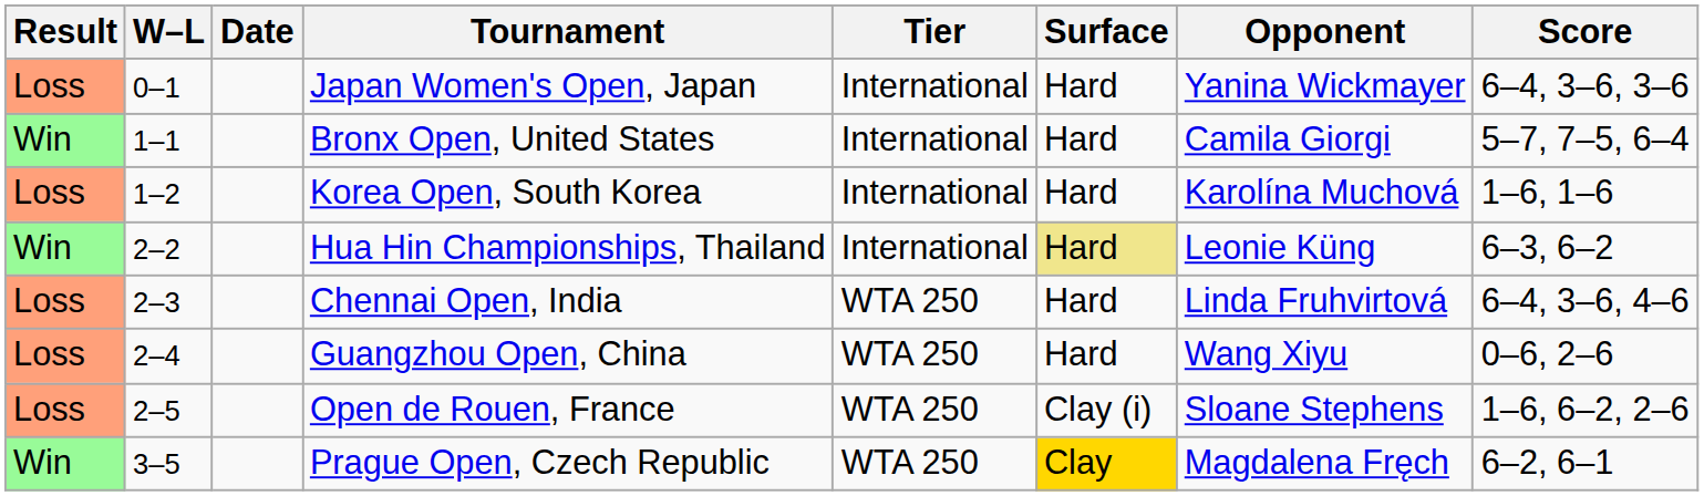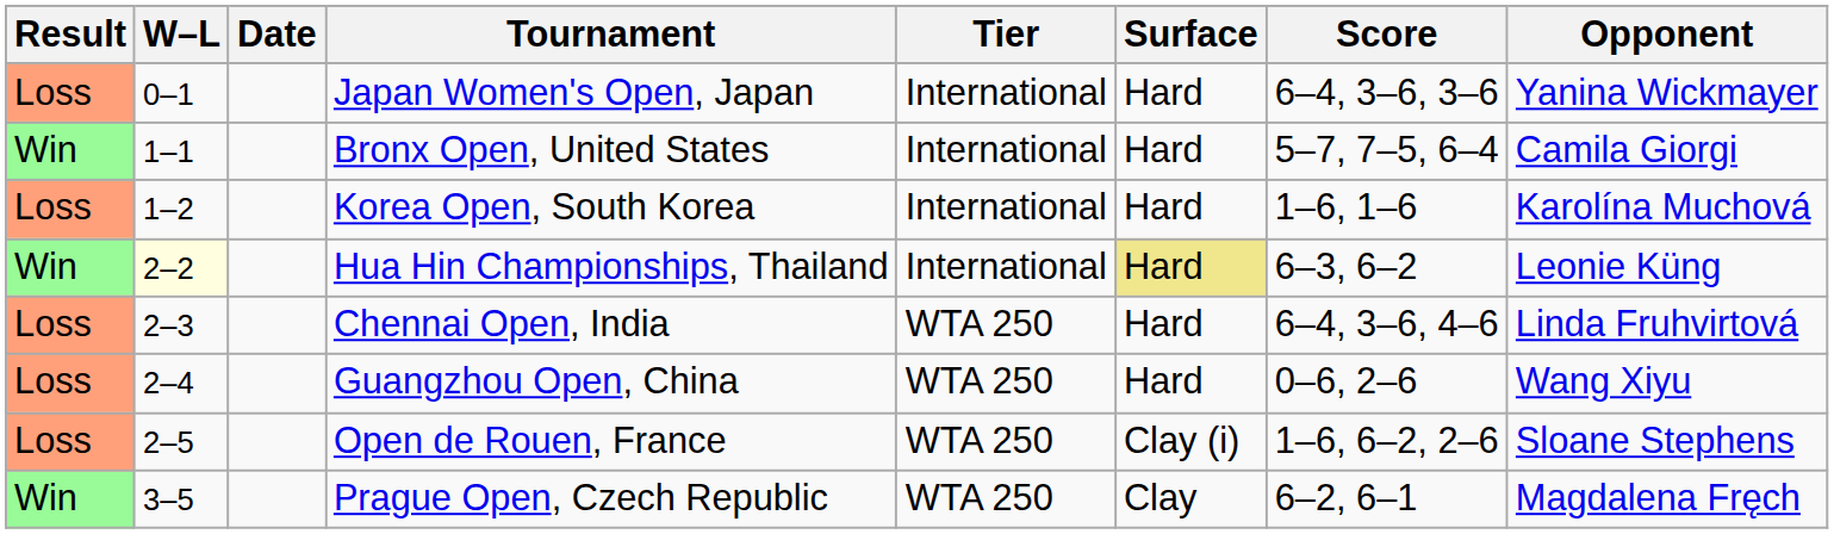columns swapped: Opponent <-> Score
Hua Hin Championships, Thailand | W–L: no background -> lightyellow background
Prague Open, Czech Republic | Surface: gold background -> no background
